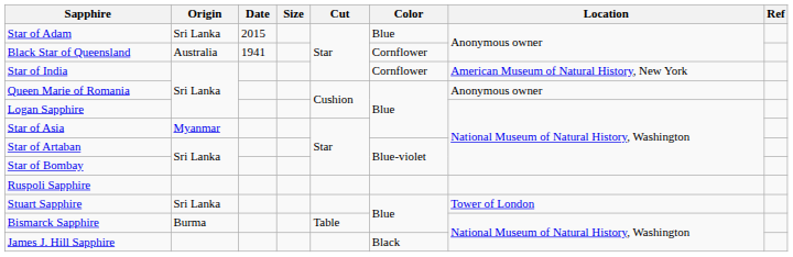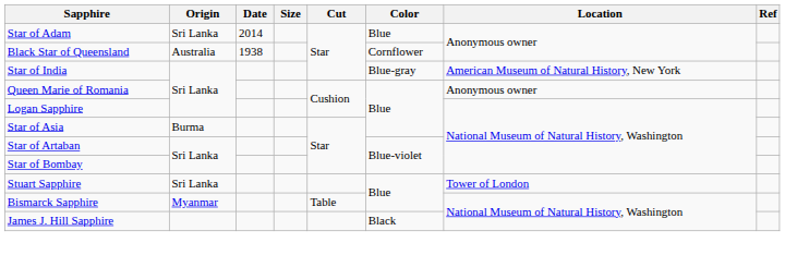Star of Adam | Date: 2015 -> 2014
Black Star of Queensland | Date: 1941 -> 1938
Star of India | Color: Cornflower -> Blue-gray
Star of Asia | Origin: Myanmar -> Burma
- row: Ruspoli Sapphire
Bismarck Sapphire | Origin: Burma -> Myanmar
